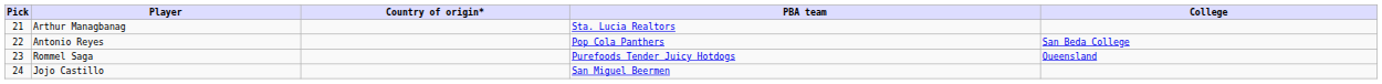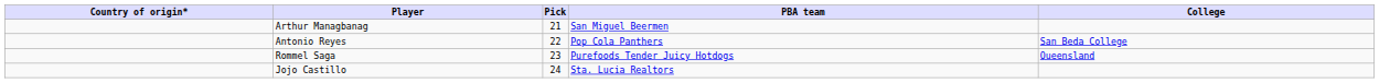columns swapped: Pick <-> Country of origin*
Arthur Managbanag | PBA team: Sta. Lucia Realtors -> San Miguel Beermen
Jojo Castillo | PBA team: San Miguel Beermen -> Sta. Lucia Realtors
